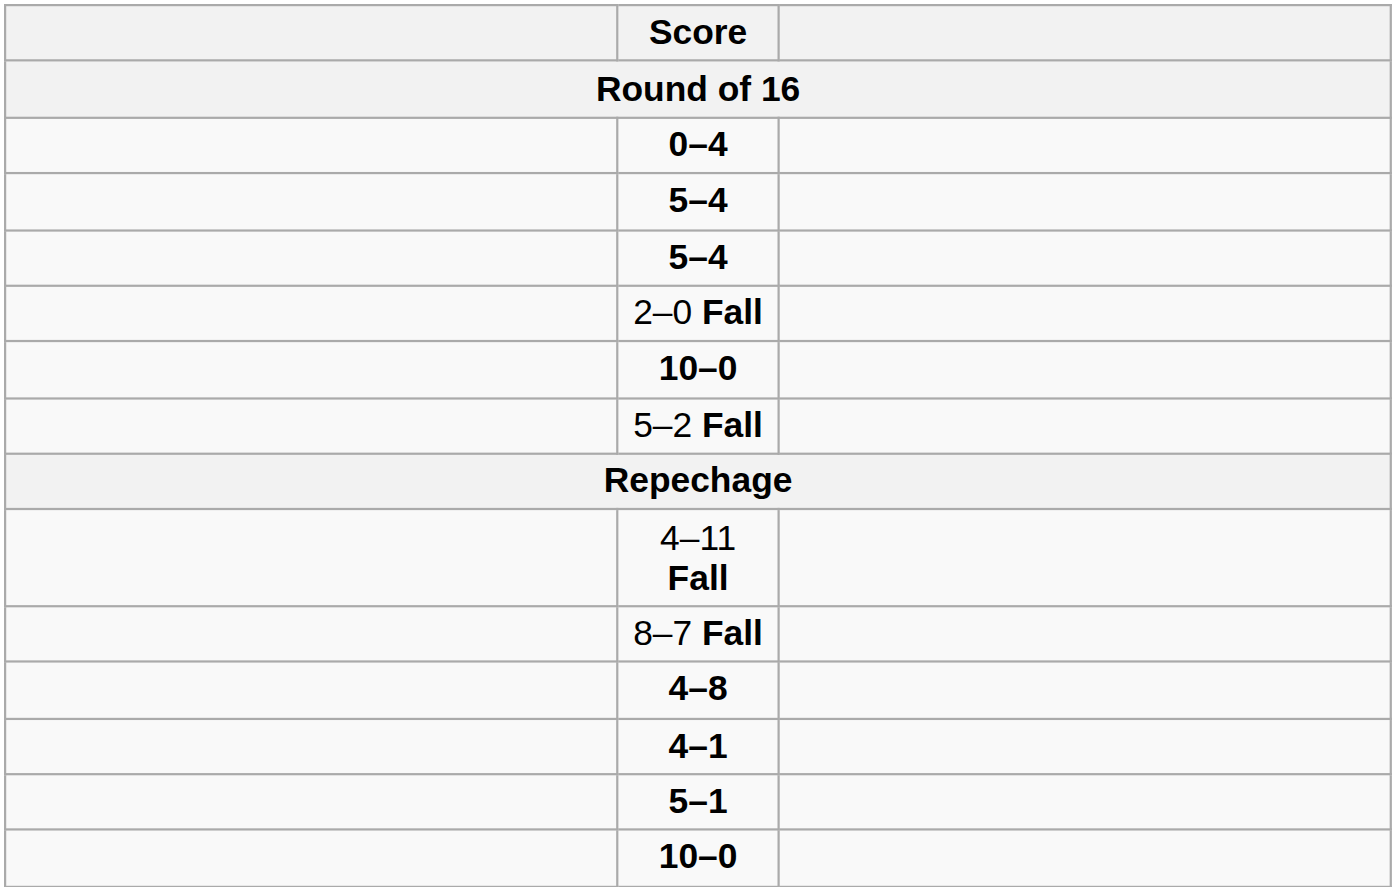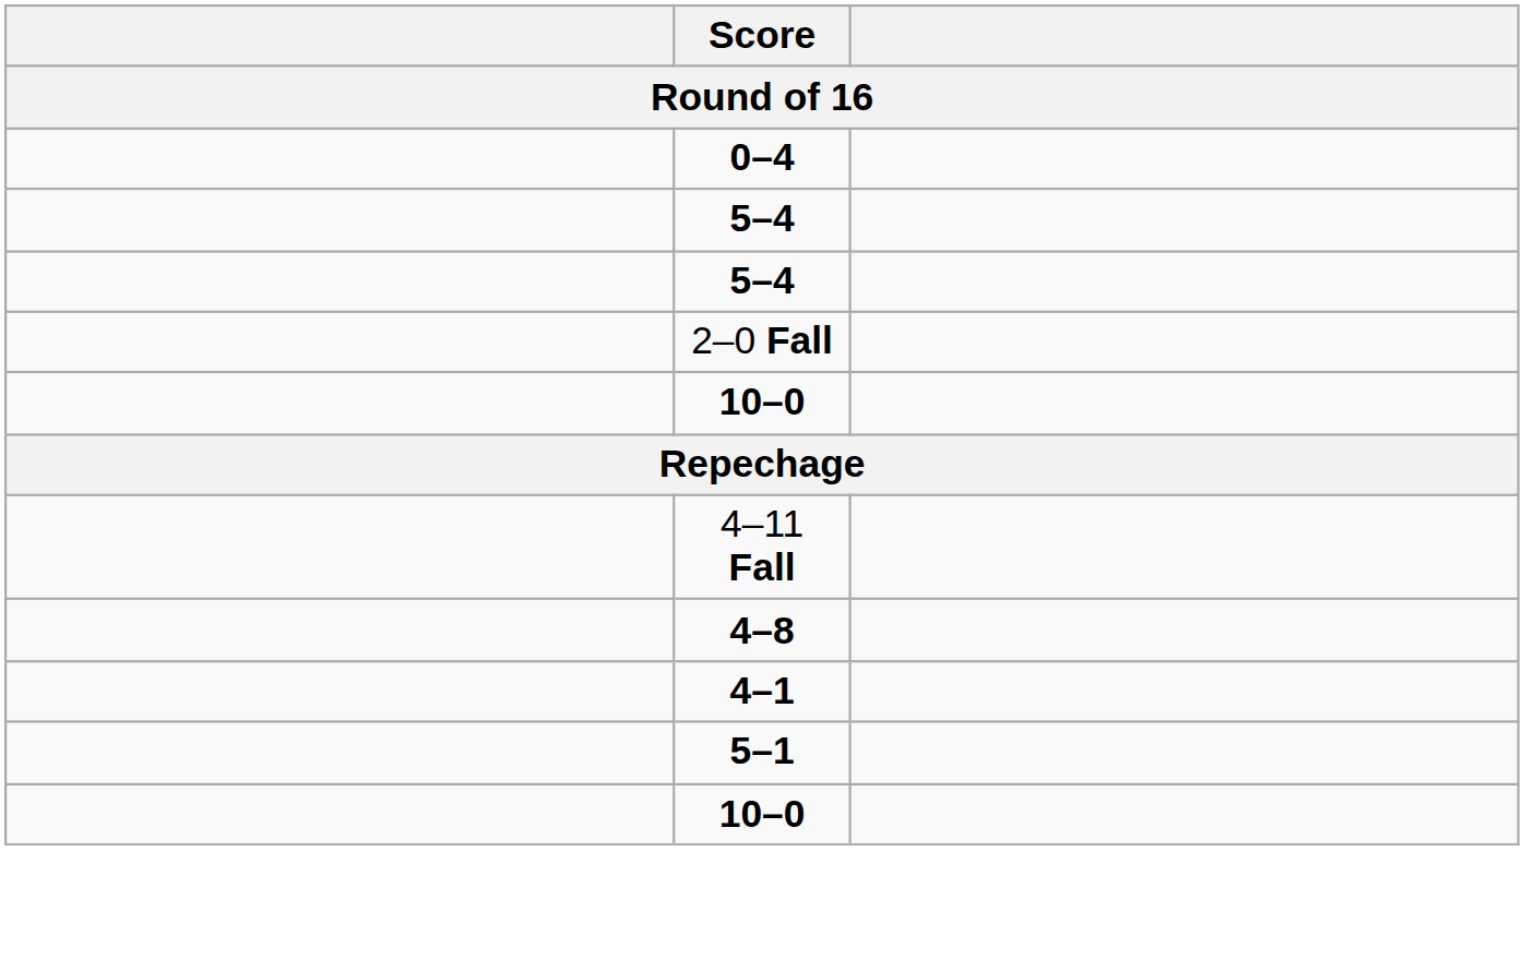- row: 5–2 Fall
- row: 8–7 Fall
